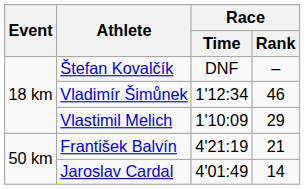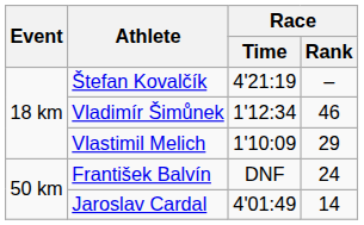Štefan Kovalčík | Race / Time: DNF -> 4'21:19
František Balvín | Race / Time: 4'21:19 -> DNF
František Balvín | Race / Rank: 21 -> 24
